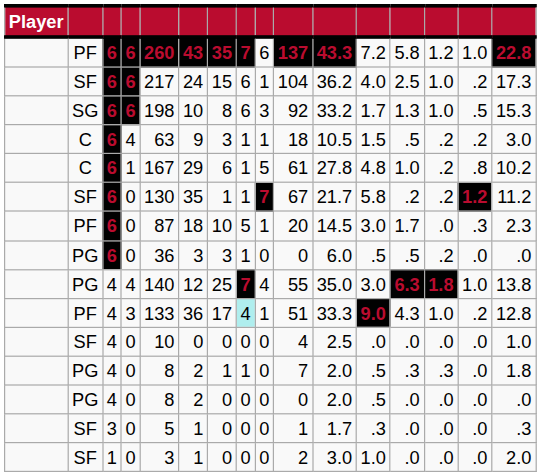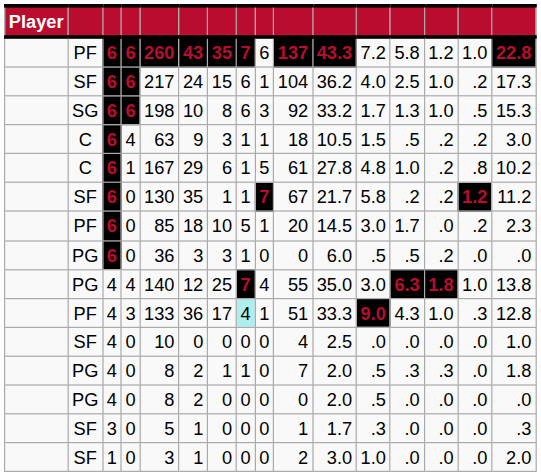PF / 0 | column 5: 87 -> 85
PF / 0 | column 15: .3 -> .2
PF / 3 | column 15: .2 -> .3
